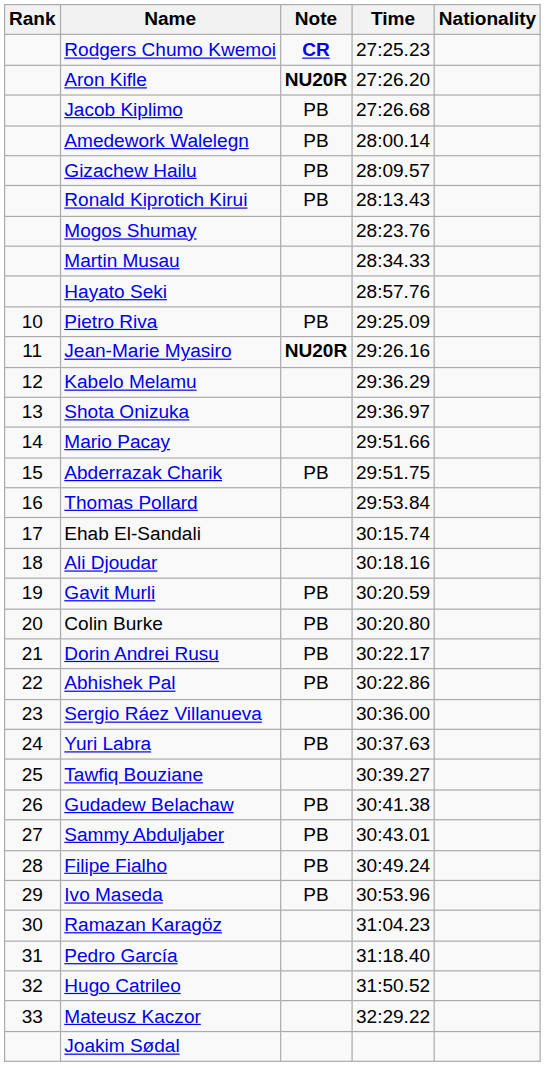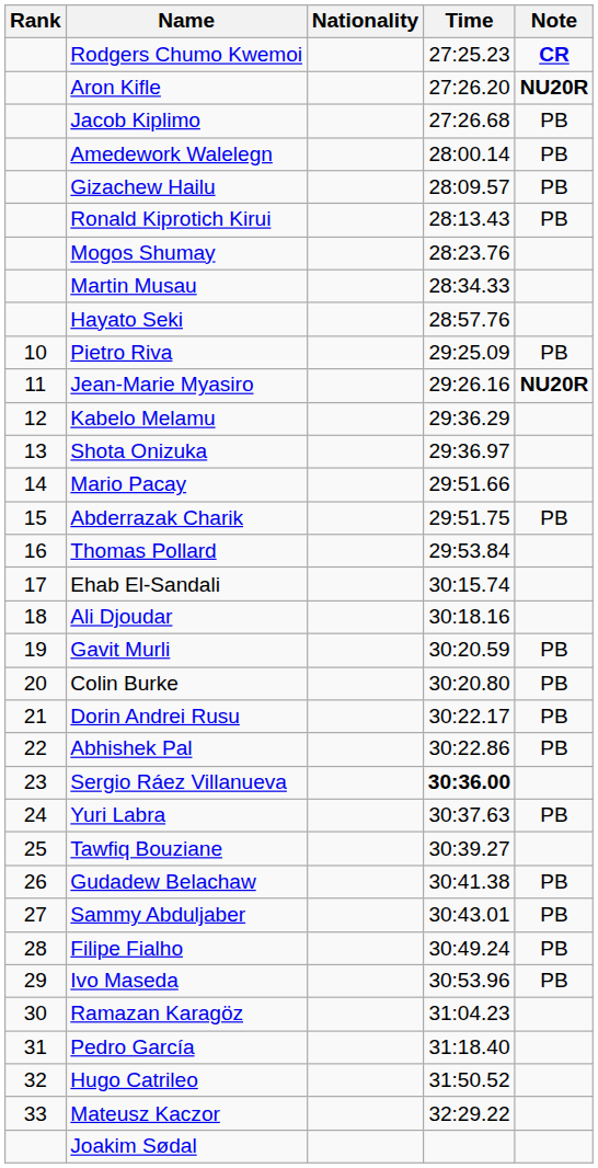columns swapped: Nationality <-> Note
Sergio Ráez Villanueva | Time: normal -> bold
